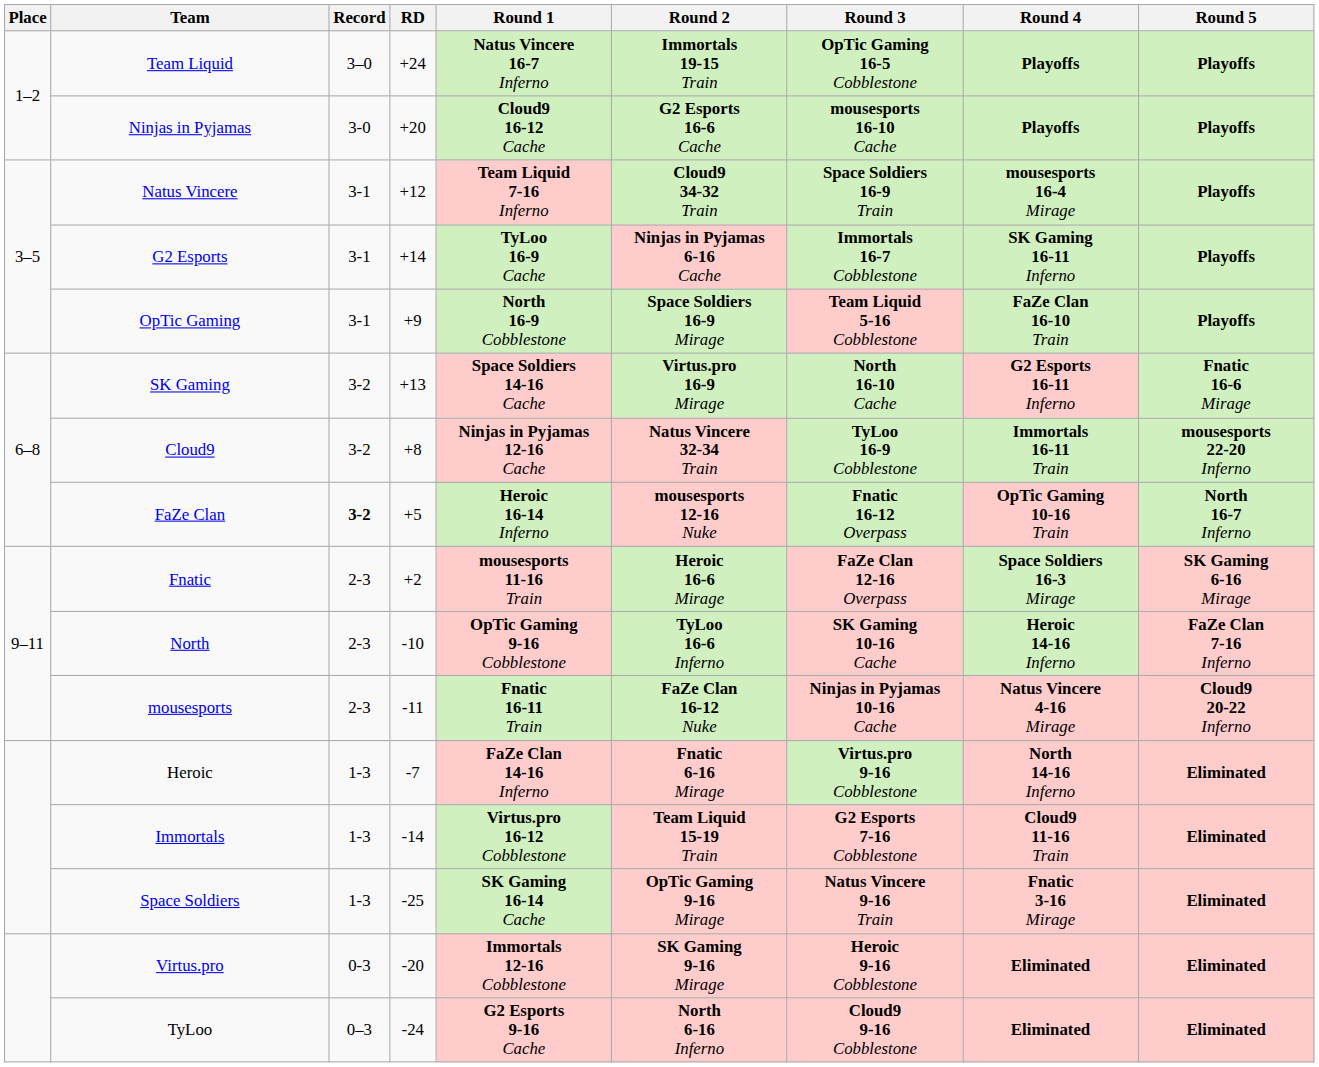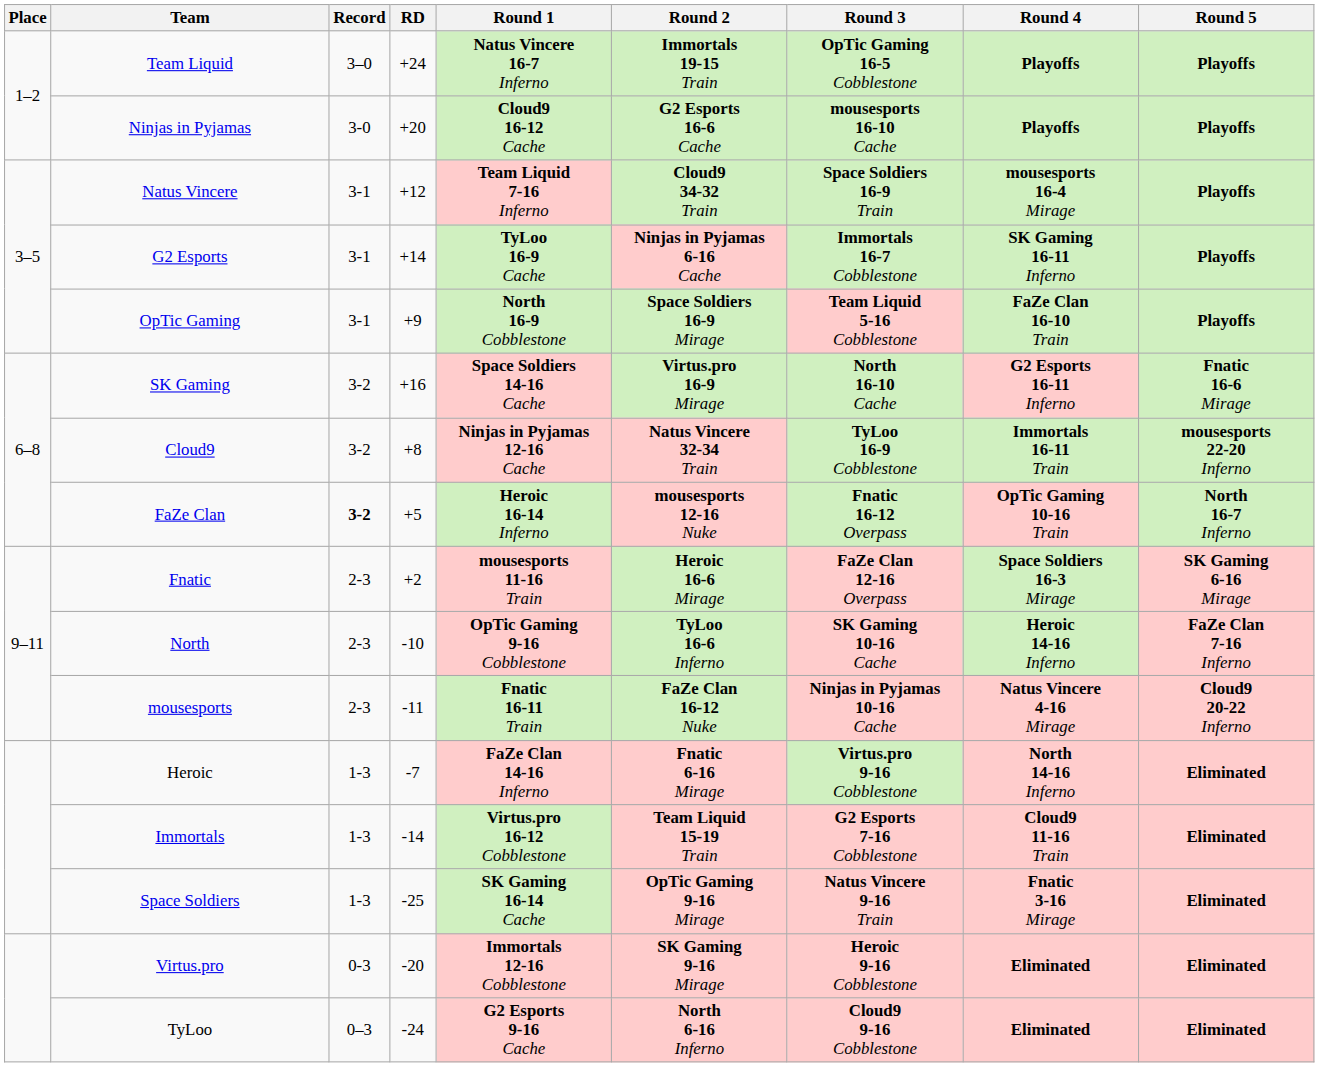SK Gaming | RD: +13 -> +16
